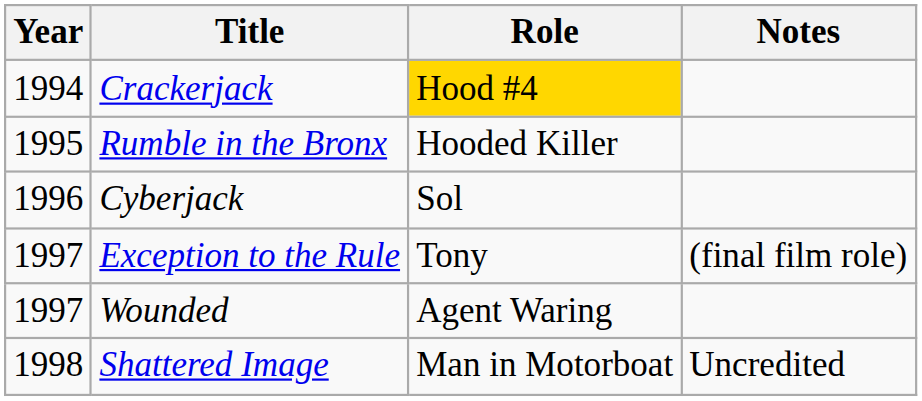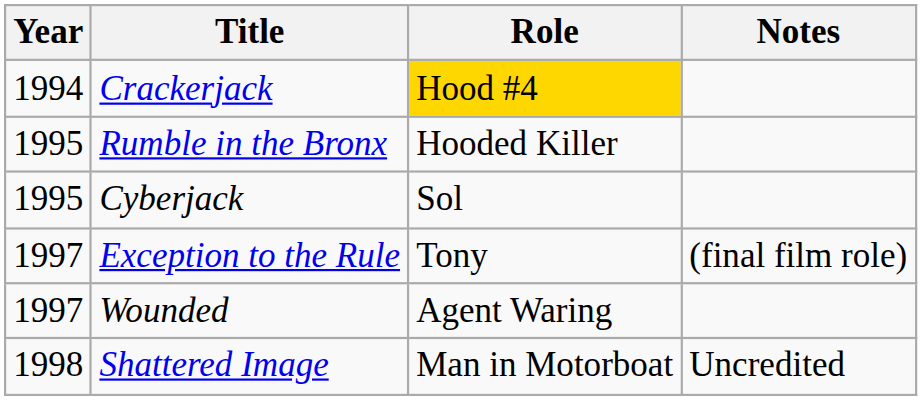Cyberjack | Year: 1996 -> 1995
